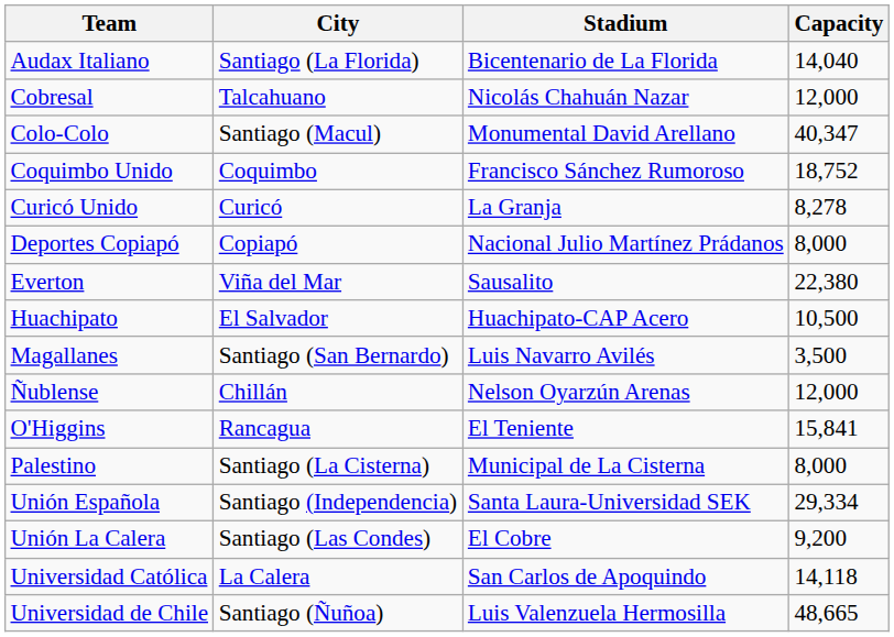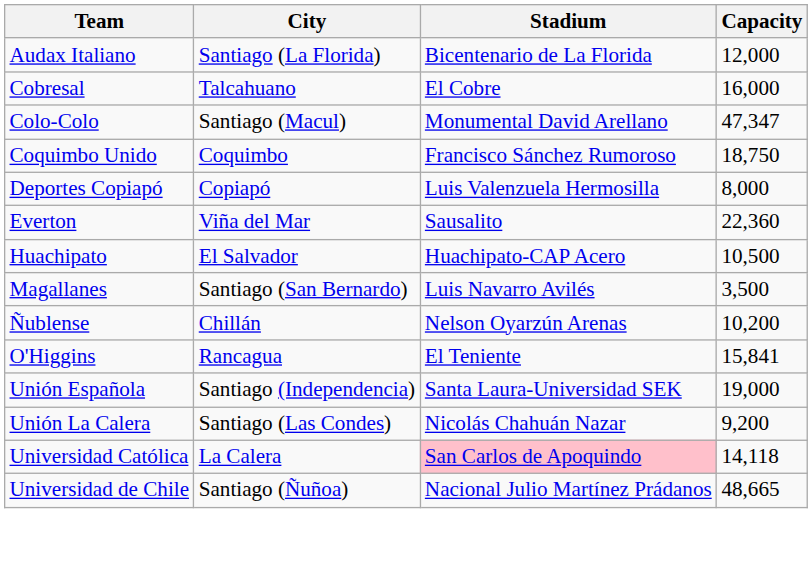Audax Italiano | Capacity: 14,040 -> 12,000
Cobresal | Stadium: Nicolás Chahuán Nazar -> El Cobre
Cobresal | Capacity: 12,000 -> 16,000
Colo-Colo | Capacity: 40,347 -> 47,347
Coquimbo Unido | Capacity: 18,752 -> 18,750
- row: Curicó Unido | Curicó | La Granja | 8,278
Deportes Copiapó | Stadium: Nacional Julio Martínez Prádanos -> Luis Valenzuela Hermosilla
Everton | Capacity: 22,380 -> 22,360
Ñublense | Capacity: 12,000 -> 10,200
- row: Palestino | Santiago (La Cisterna) | Municipal de La Cisterna | 8,000
Unión Española | Capacity: 29,334 -> 19,000
Unión La Calera | Stadium: El Cobre -> Nicolás Chahuán Nazar
Universidad Católica | Stadium: no background -> pink background
Universidad de Chile | Stadium: Luis Valenzuela Hermosilla -> Nacional Julio Martínez Prádanos
